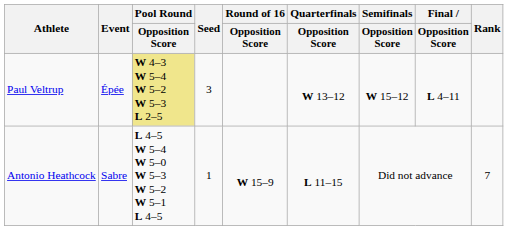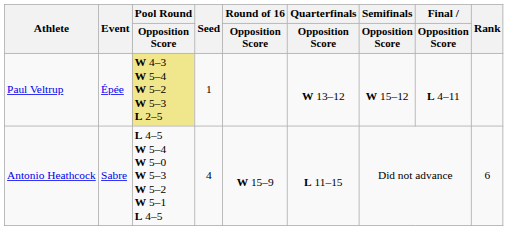Paul Veltrup | Seed: 3 -> 1
Antonio Heathcock | Seed: 1 -> 4
Antonio Heathcock | Rank: 7 -> 6
